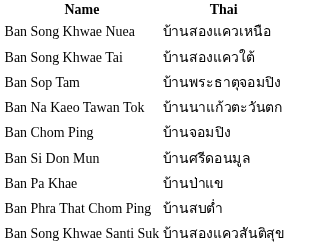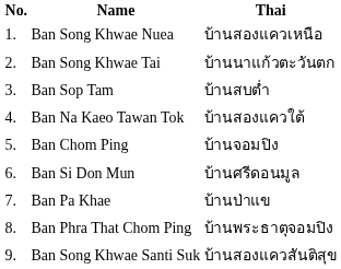+ column: No. | 1. | 2. | 3. | 4. | 5. | 6. | 7. | 8. | 9.
Ban Song Khwae Tai | Thai: บ้านสองแควใต้ -> บ้านนาแก้วตะวันตก
Ban Sop Tam | Thai: บ้านพระธาตุจอมปิง -> บ้านสบต่ำ
Ban Na Kaeo Tawan Tok | Thai: บ้านนาแก้วตะวันตก -> บ้านสองแควใต้
Ban Phra That Chom Ping | Thai: บ้านสบต่ำ -> บ้านพระธาตุจอมปิง
